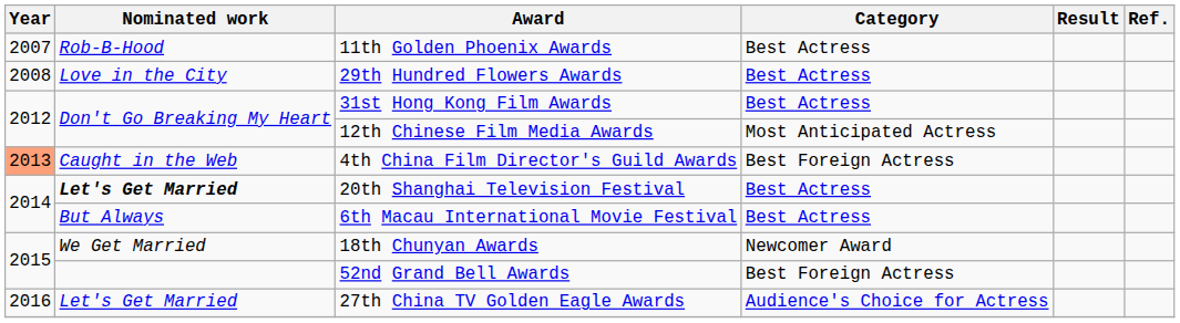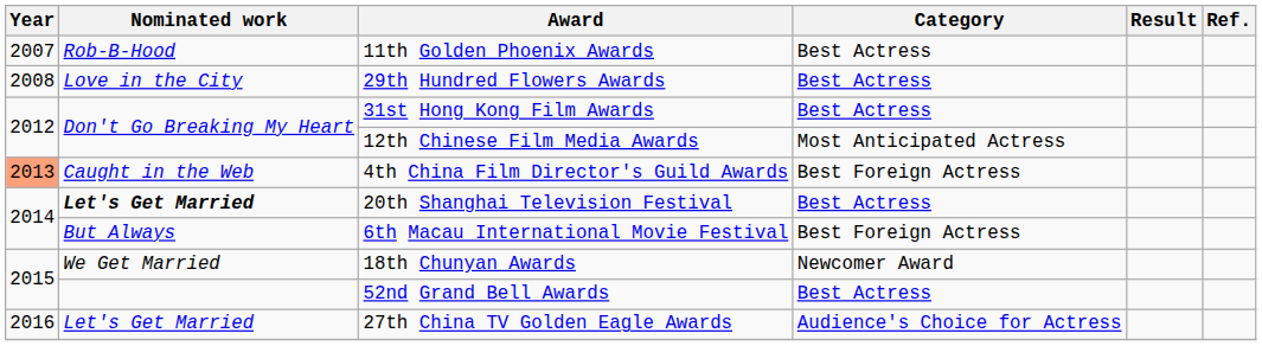6th Macau International Movie Festival | Category: Best Actress -> Best Foreign Actress
52nd Grand Bell Awards | Category: Best Foreign Actress -> Best Actress
